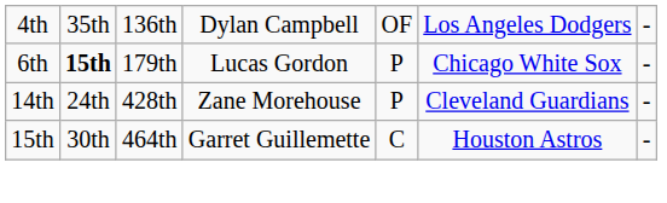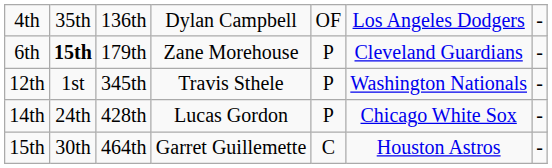6th | column 4: Lucas Gordon -> Zane Morehouse
6th | column 6: Chicago White Sox -> Cleveland Guardians
+ row: 12th | 1st | 345th | Travis Sthele | P | Washington Nationals | -
14th | column 4: Zane Morehouse -> Lucas Gordon
14th | column 6: Cleveland Guardians -> Chicago White Sox
